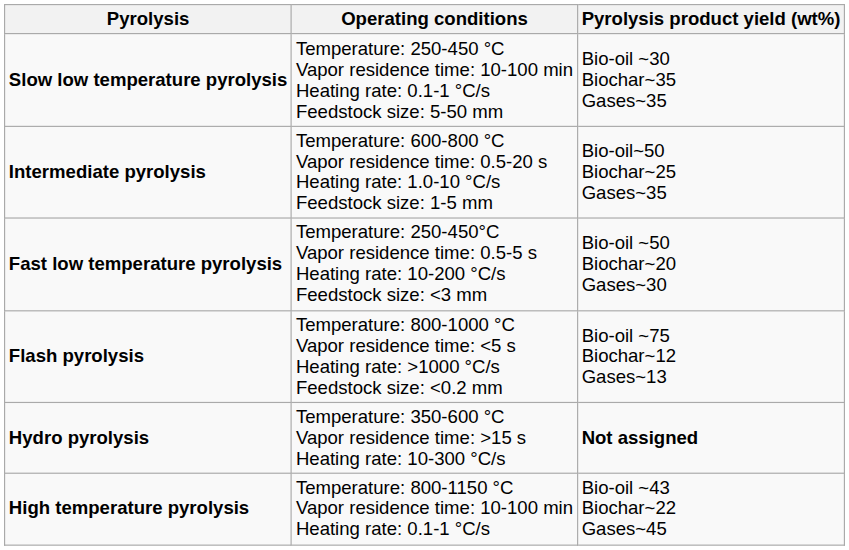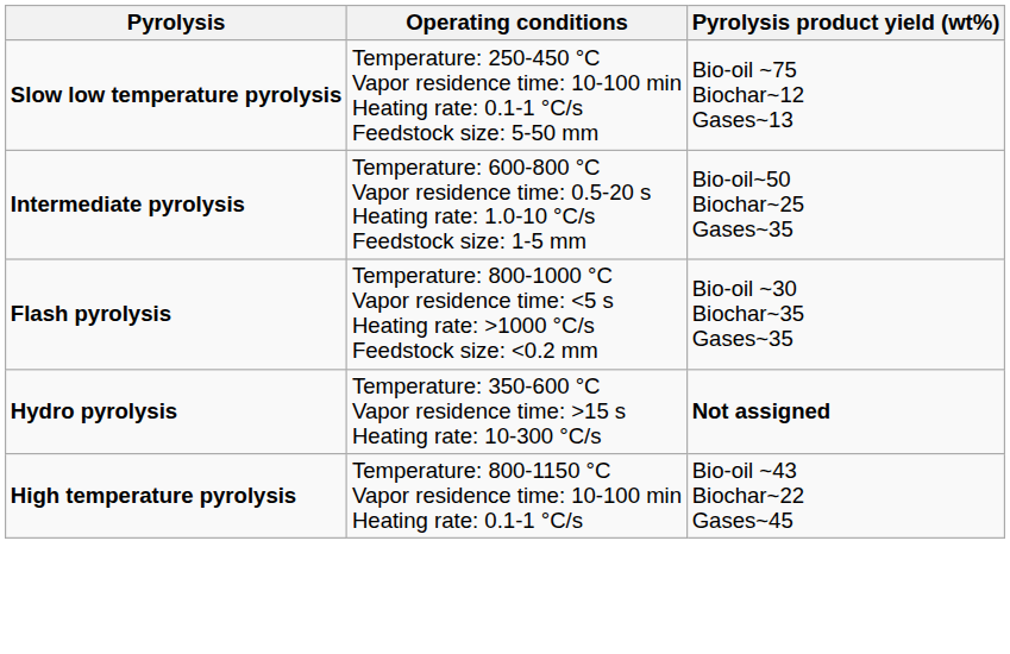Slow low temperature pyrolysis | Pyrolysis product yield (wt%): Bio-oil ~30 Biochar~35 Gases~35 -> Bio-oil ~75 Biochar~12 Gases~13
- row: Fast low temperature pyrolysis | Temperature: 250-450°C Vapor residence time: 0.5-5 s Heating rate: 10-200 °C/s Feedstock size: <3 mm | Bio-oil ~50 Biochar~20 Gases~30
Flash pyrolysis | Pyrolysis product yield (wt%): Bio-oil ~75 Biochar~12 Gases~13 -> Bio-oil ~30 Biochar~35 Gases~35
